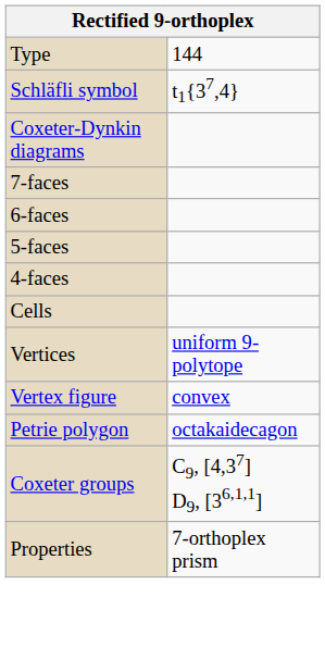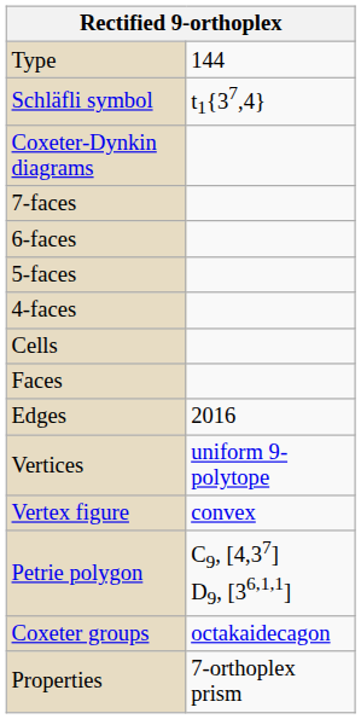+ row: Faces
+ row: Edges | 2016
Petrie polygon | column 2: octakaidecagon -> C9, [4,37] D9, [36,1,1]
Coxeter groups | column 2: C9, [4,37] D9, [36,1,1] -> octakaidecagon
